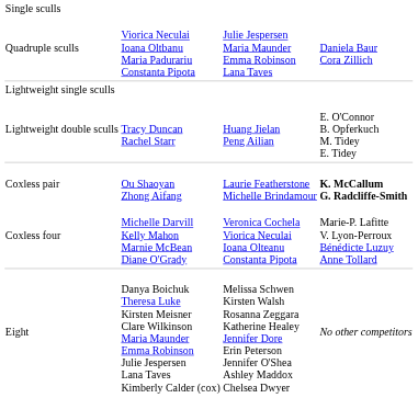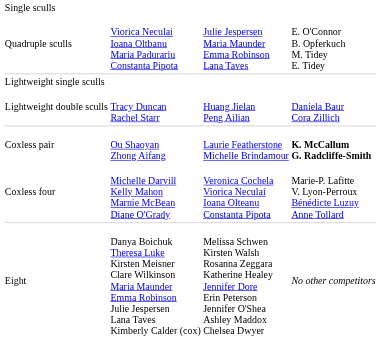Quadruple sculls | column 4: Daniela Baur Cora Zillich -> E. O'Connor B. Opferkuch M. Tidey E. Tidey
Lightweight double sculls | column 4: E. O'Connor B. Opferkuch M. Tidey E. Tidey -> Daniela Baur Cora Zillich
